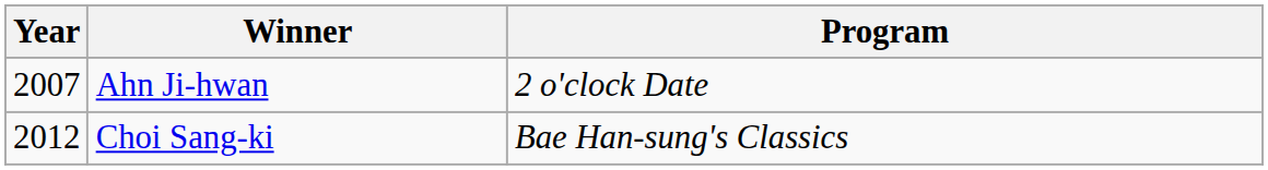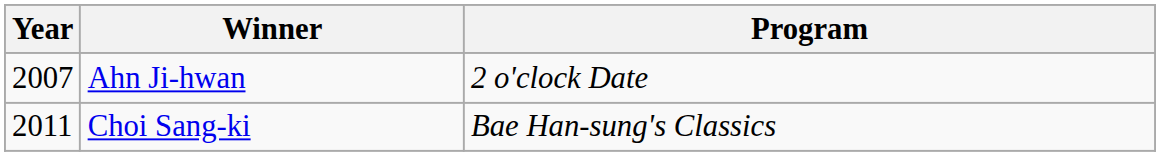Choi Sang-ki | Year: 2012 -> 2011
